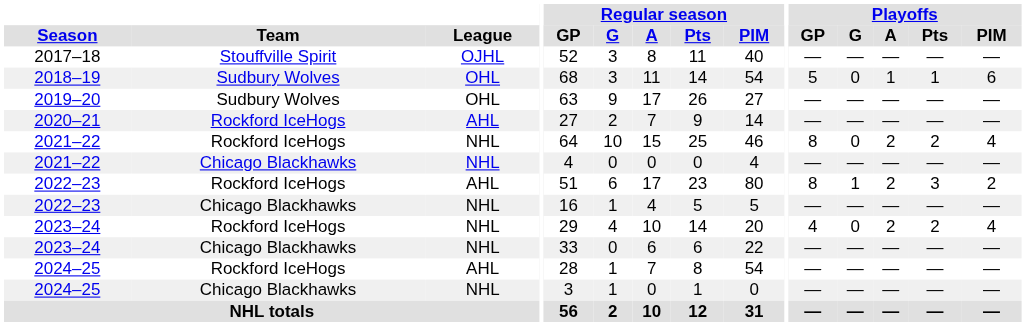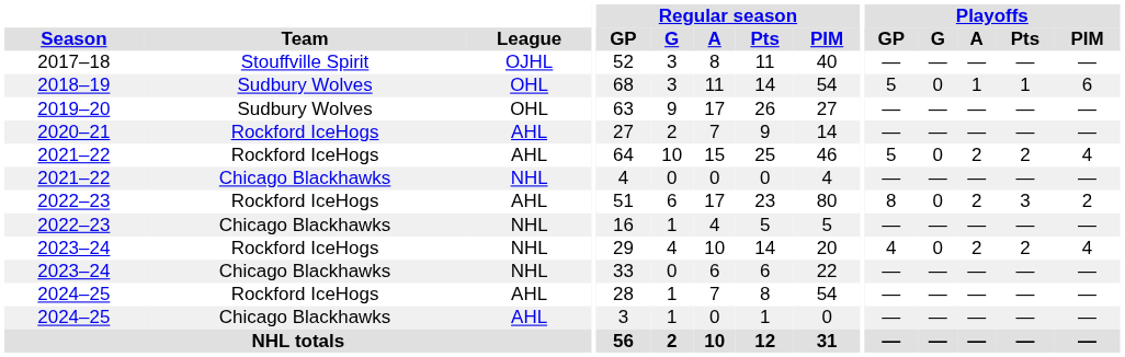2021–22 / Rockford IceHogs | League: NHL -> AHL
2021–22 / Rockford IceHogs | Playoffs / GP: 8 -> 5
2022–23 / Rockford IceHogs | Playoffs / G: 1 -> 0
2024–25 / Chicago Blackhawks | League: NHL -> AHL
